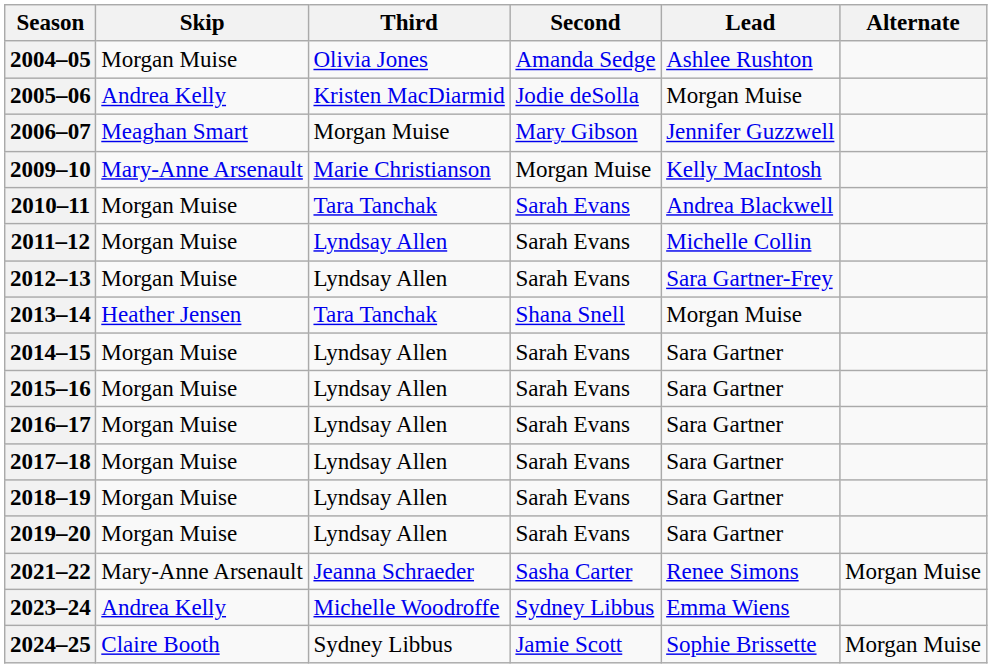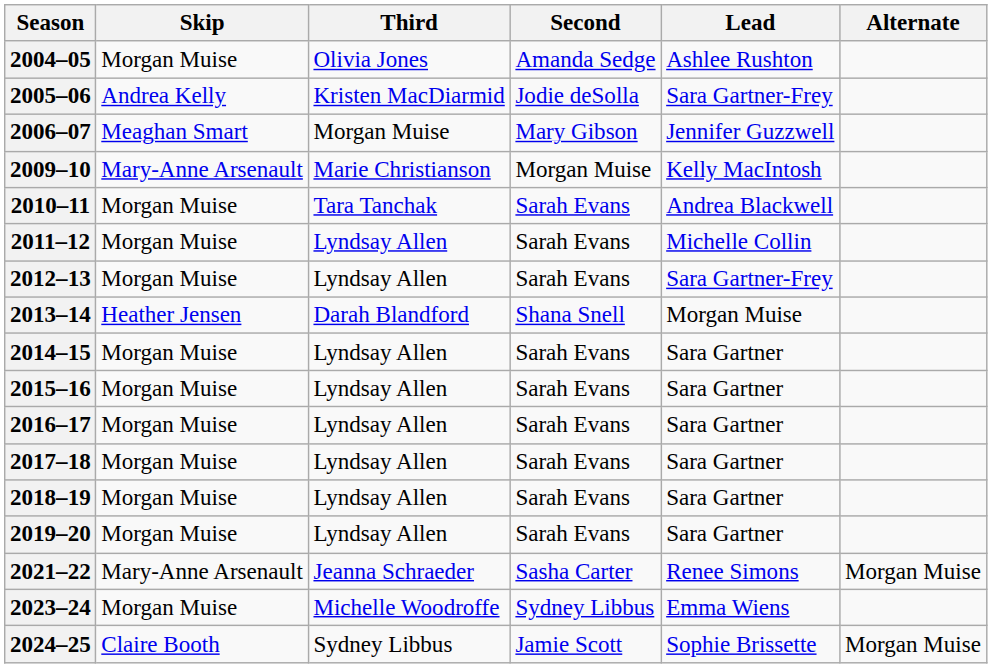2005–06 | Lead: Morgan Muise -> Sara Gartner-Frey
2013–14 | Third: Tara Tanchak -> Darah Blandford
2023–24 | Skip: Andrea Kelly -> Morgan Muise
